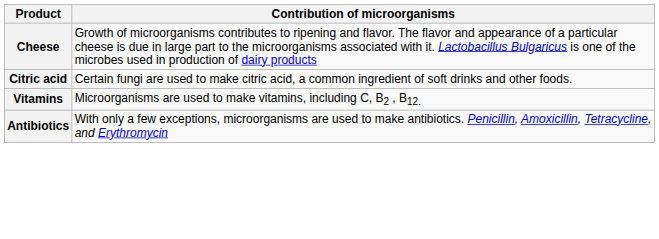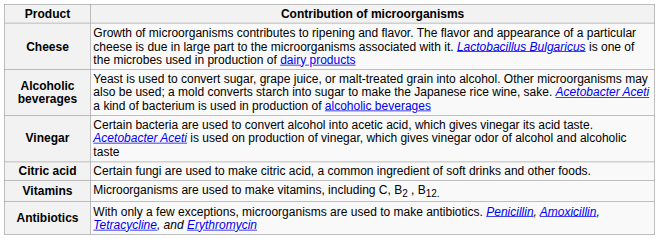+ row: Alcoholic beverages | Yeast is used to convert sugar, grape juice, or malt-treated grain into alcohol. Other microorganisms may also be used; a mold converts starch into sugar to make the Japanese rice wine, sake. Acetobacter Aceti a kind of bacterium is used in production of alcoholic beverages
+ row: Vinegar | Certain bacteria are used to convert alcohol into acetic acid, which gives vinegar its acid taste. Acetobacter Aceti is used on production of vinegar, which gives vinegar odor of alcohol and alcoholic taste
